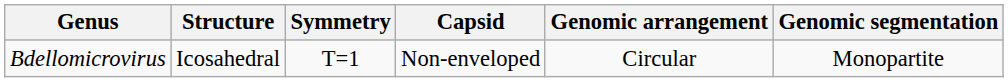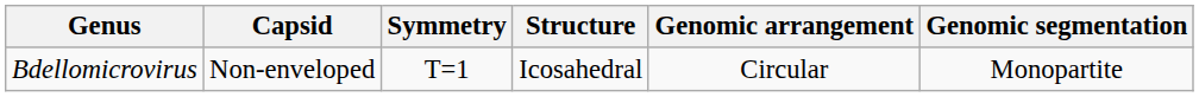columns swapped: Structure <-> Capsid
